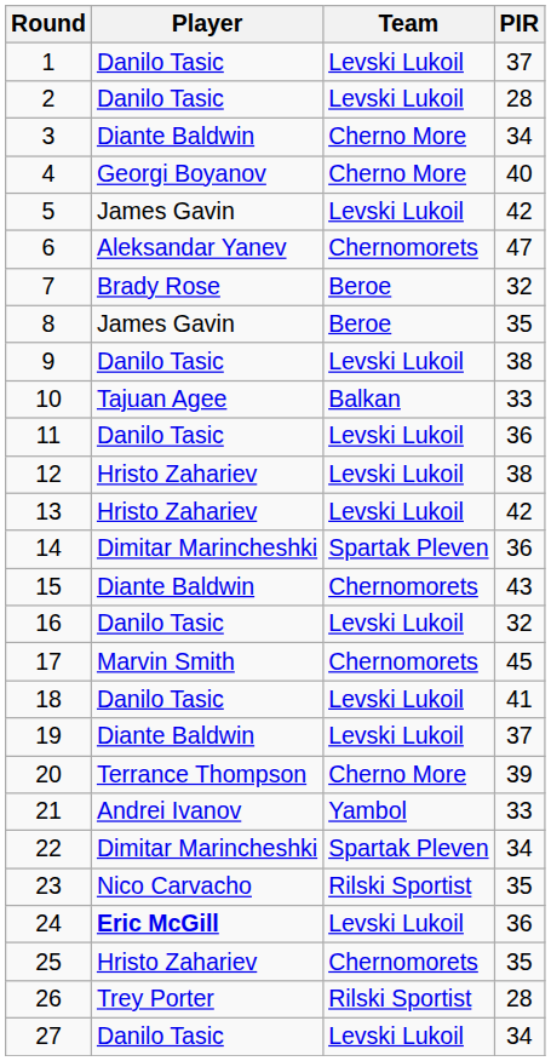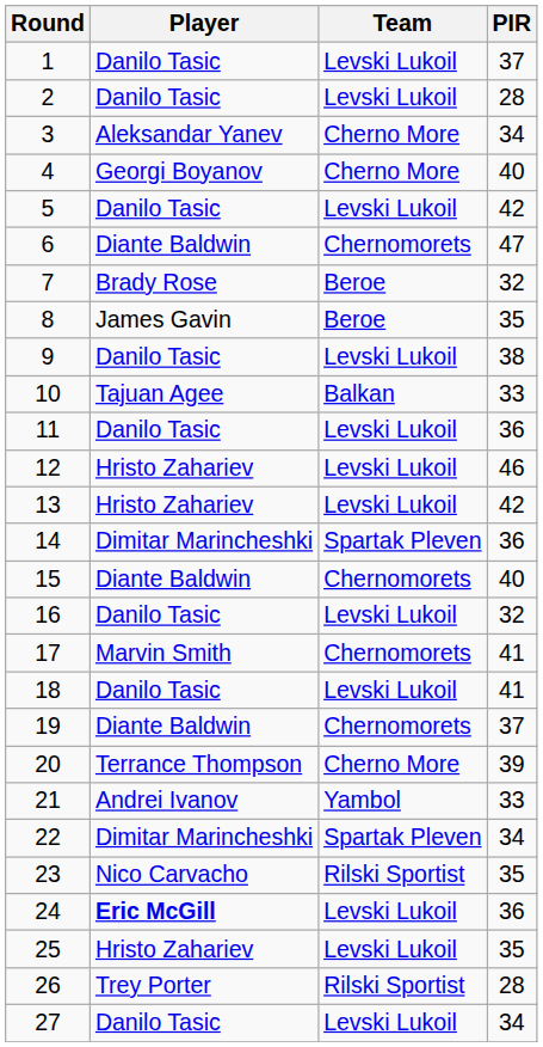3 | Player: Diante Baldwin -> Aleksandar Yanev
5 | Player: James Gavin -> Danilo Tasic
6 | Player: Aleksandar Yanev -> Diante Baldwin
12 | PIR: 38 -> 46
15 | PIR: 43 -> 40
17 | PIR: 45 -> 41
19 | Team: Levski Lukoil -> Chernomorets
25 | Team: Chernomorets -> Levski Lukoil
